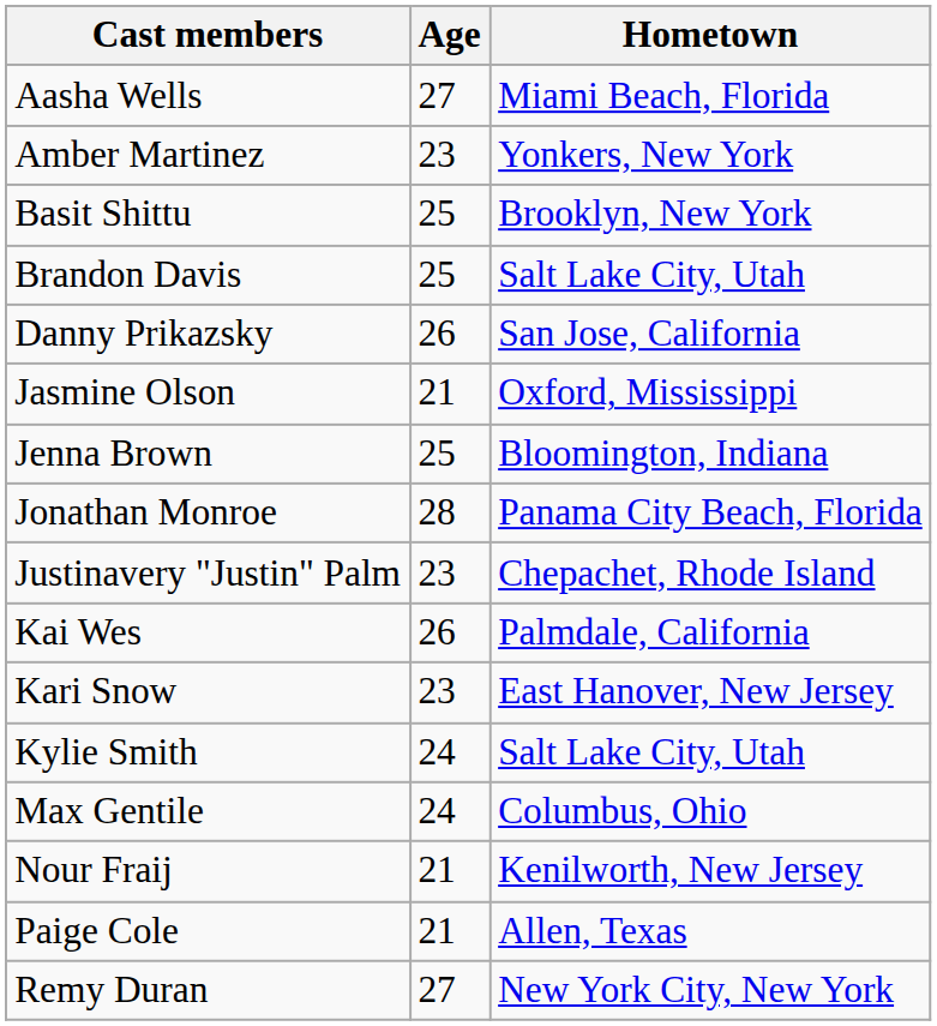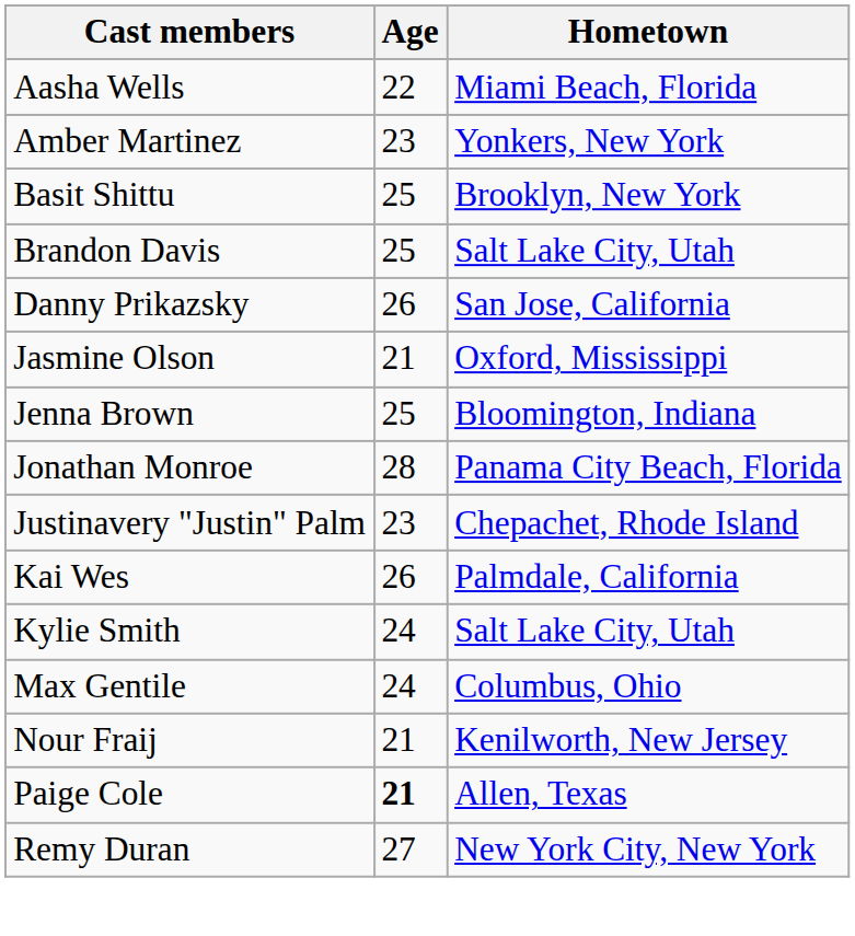Aasha Wells | Age: 27 -> 22
- row: Kari Snow | 23 | East Hanover, New Jersey
Paige Cole | Age: normal -> bold
